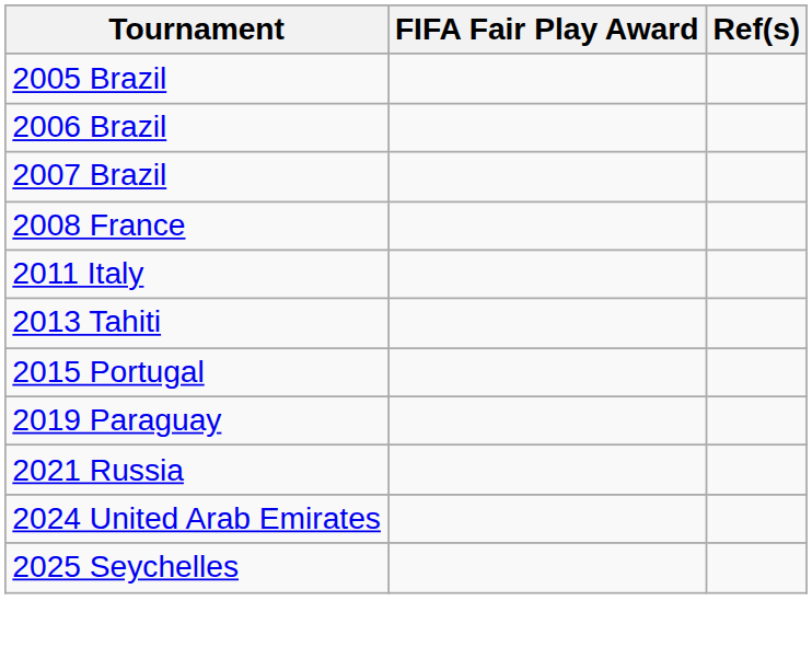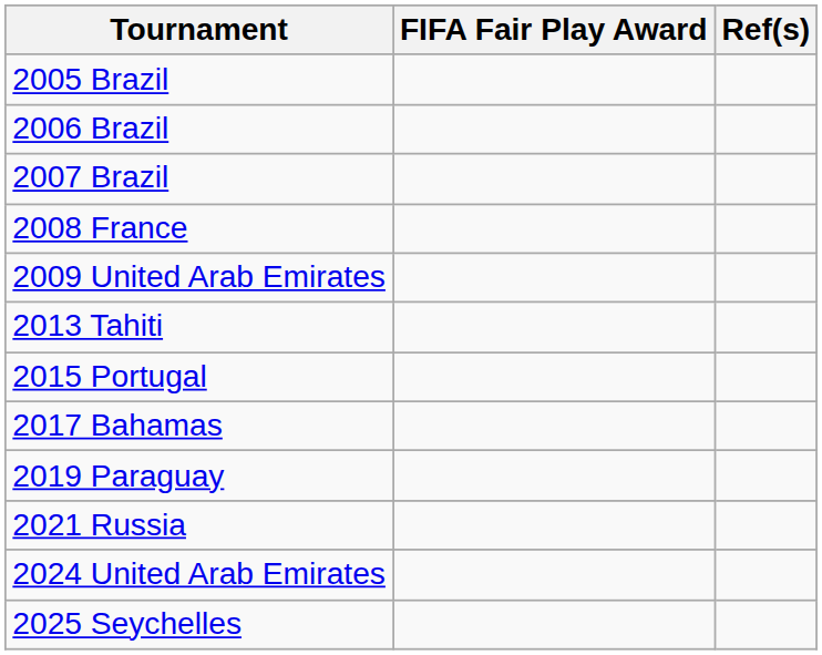+ row: 2009 United Arab Emirates
- row: 2011 Italy
+ row: 2017 Bahamas
